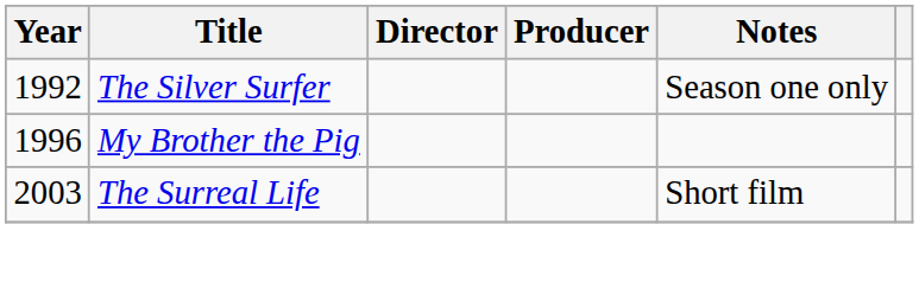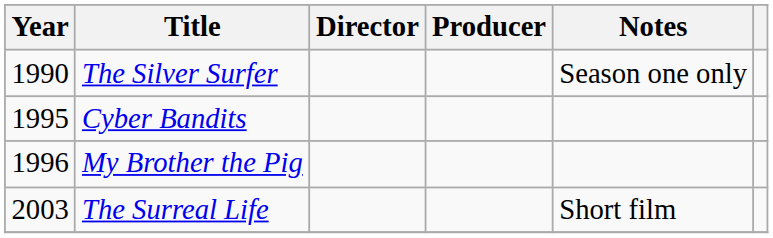The Silver Surfer | Year: 1992 -> 1990
+ row: 1995 | Cyber Bandits
